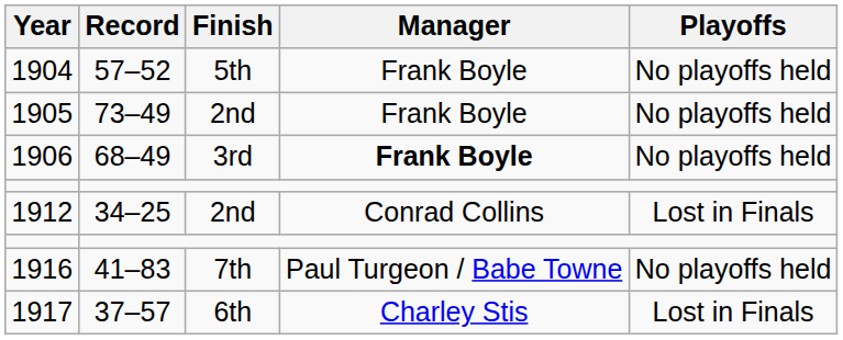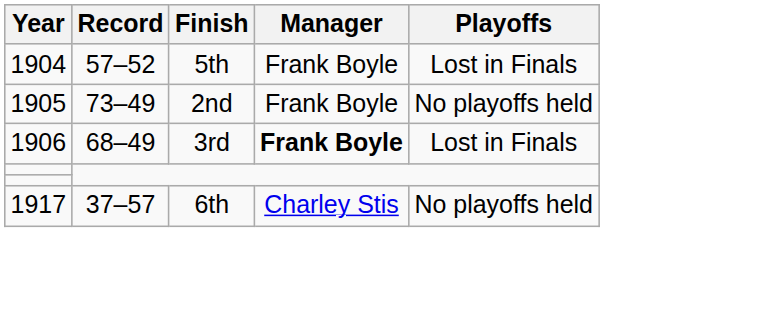1904 | Playoffs: No playoffs held -> Lost in Finals
1906 | Playoffs: No playoffs held -> Lost in Finals
- row: 1912 | 34–25 | 2nd | Conrad Collins | Lost in Finals
- row: 1916 | 41–83 | 7th | Paul Turgeon / Babe Towne | No playoffs held
1917 | Playoffs: Lost in Finals -> No playoffs held
